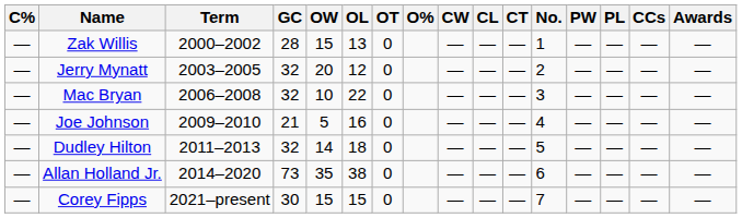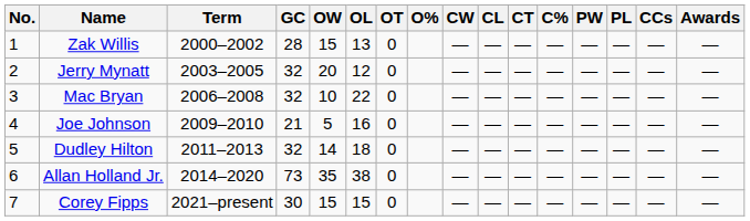columns swapped: No. <-> C%
